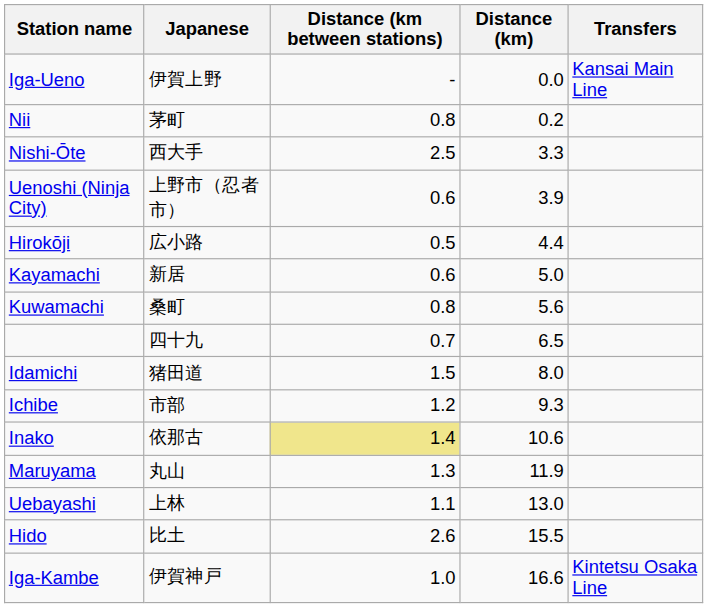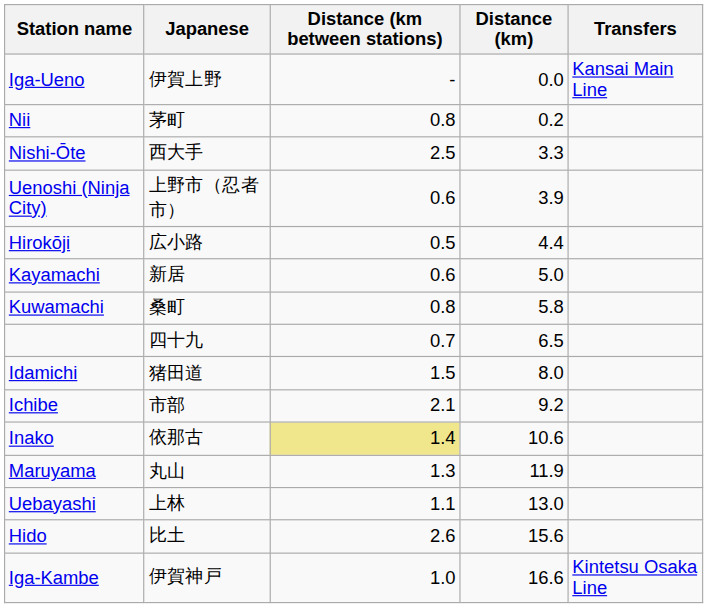Kuwamachi | Distance (km): 5.6 -> 5.8
Ichibe | Distance (km between stations): 1.2 -> 2.1
Ichibe | Distance (km): 9.3 -> 9.2
Hido | Distance (km): 15.5 -> 15.6
